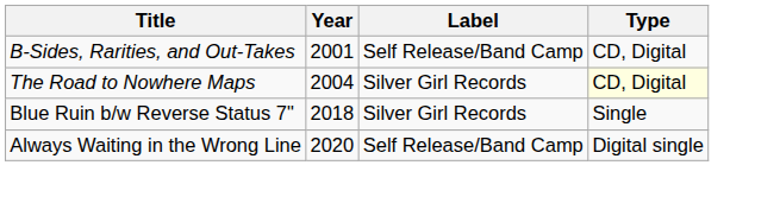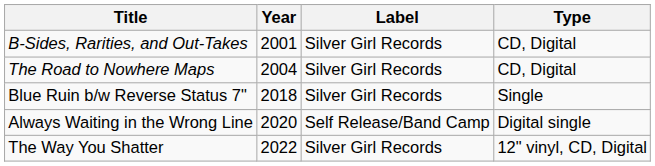B-Sides, Rarities, and Out-Takes | Label: Self Release/Band Camp -> Silver Girl Records
The Road to Nowhere Maps | Type: lightyellow background -> no background
+ row: The Way You Shatter | 2022 | Silver Girl Records | 12" vinyl, CD, Digital
